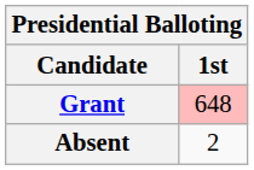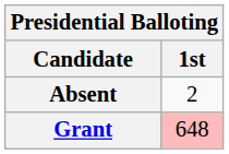rows swapped: Grant <-> Absent
